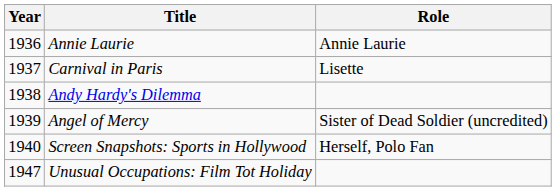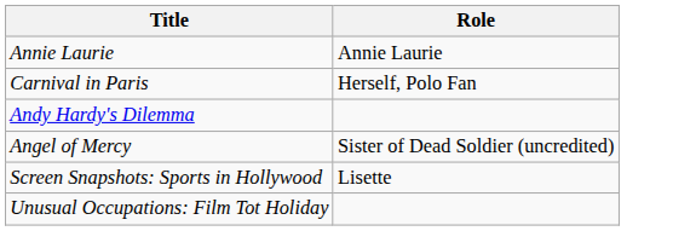- column: Year | 1936 | 1937 | 1938 | 1939 | 1940 | 1947
Carnival in Paris | Role: Lisette -> Herself, Polo Fan
Screen Snapshots: Sports in Hollywood | Role: Herself, Polo Fan -> Lisette
